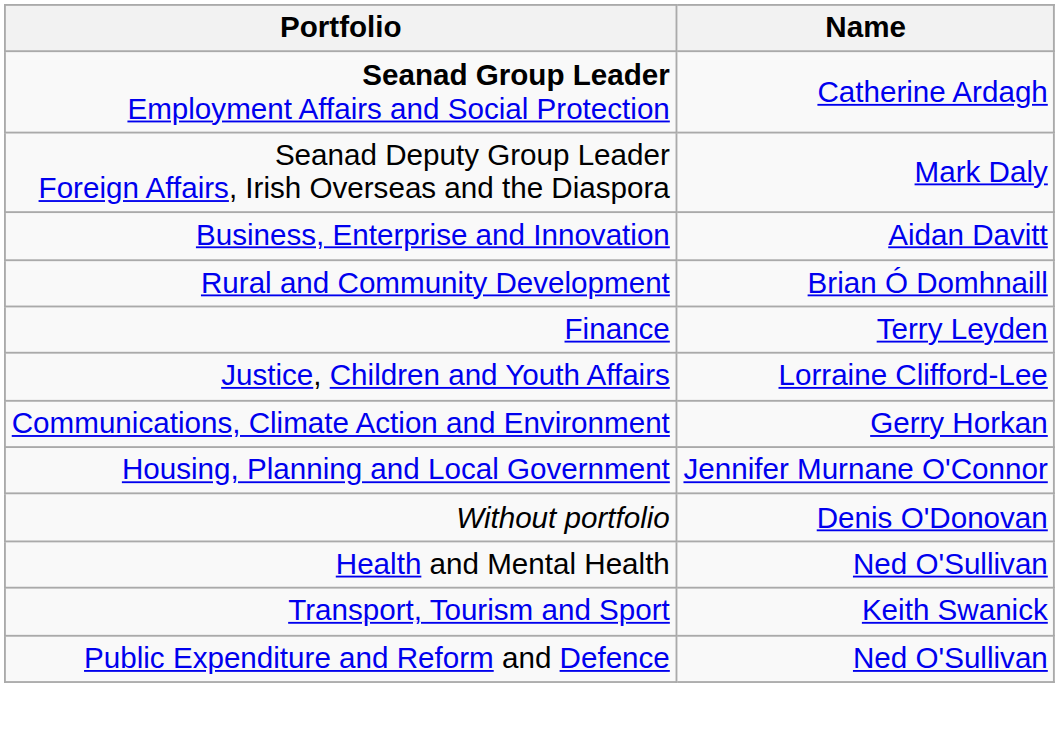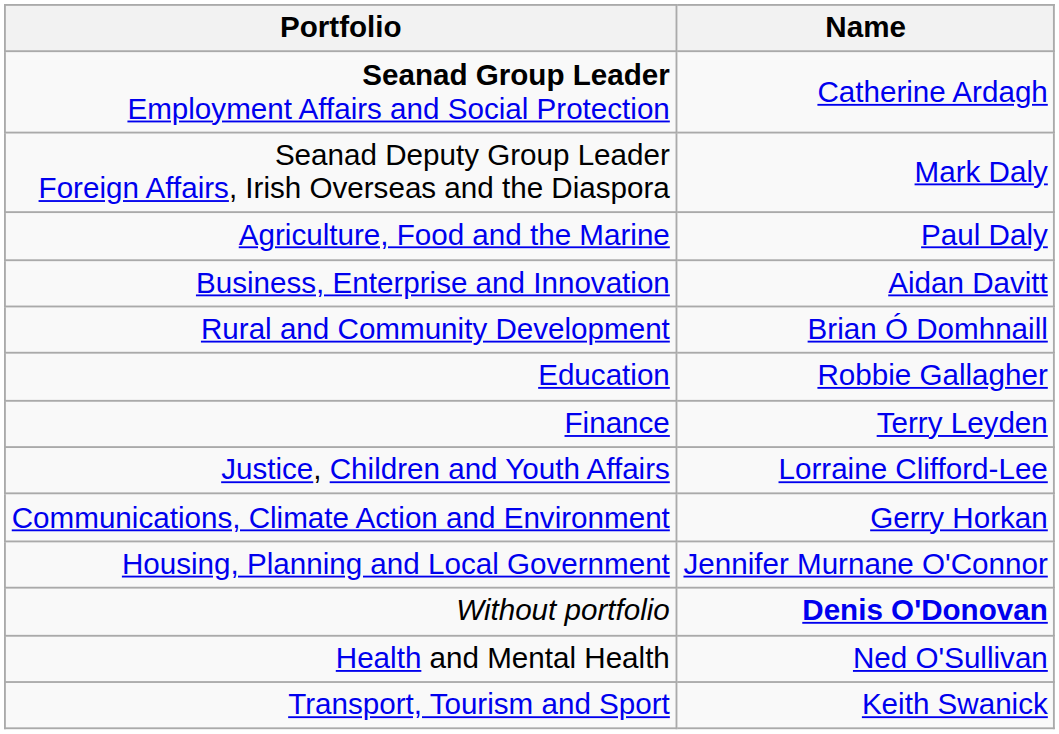+ row: Agriculture, Food and the Marine | Paul Daly
+ row: Education | Robbie Gallagher
Without portfolio | Name: normal -> bold
- row: Public Expenditure and Reform and Defence | Ned O'Sullivan
